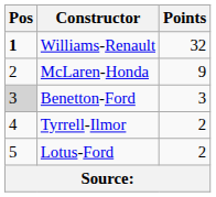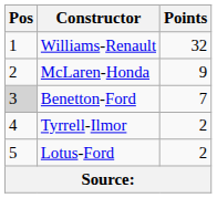Williams-Renault | Pos: bold -> normal
Benetton-Ford | Points: 3 -> 7
